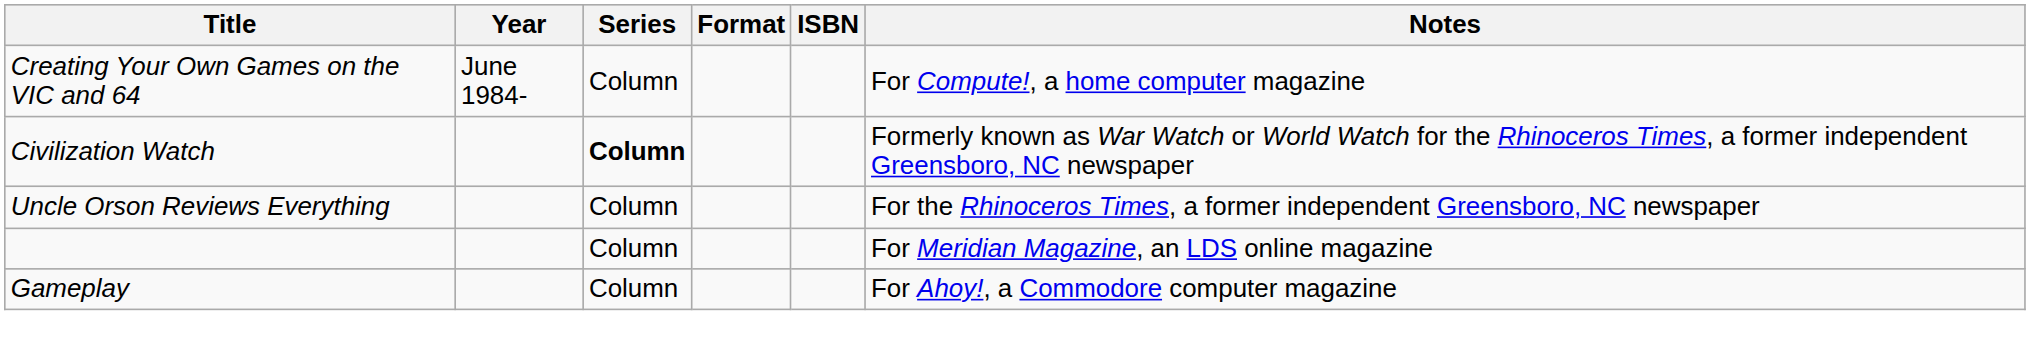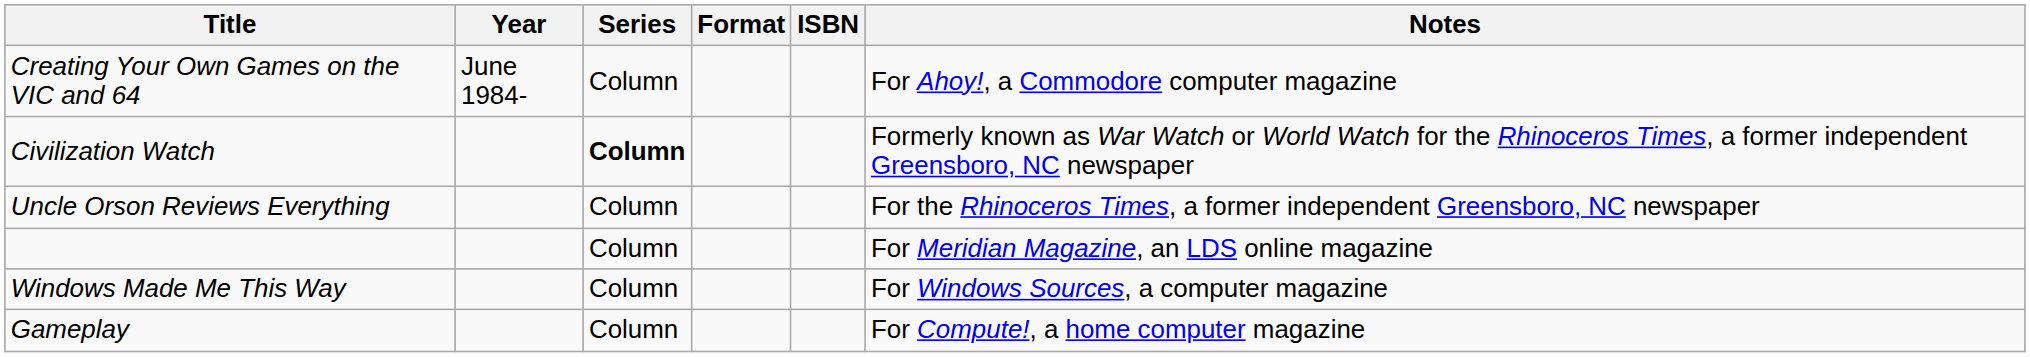Creating Your Own Games on the VIC and 64 | Notes: For Compute!, a home computer magazine -> For Ahoy!, a Commodore computer magazine
+ row: Windows Made Me This Way | Column | For Windows Sources, a computer magazine
Gameplay | Notes: For Ahoy!, a Commodore computer magazine -> For Compute!, a home computer magazine
